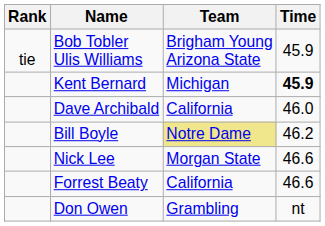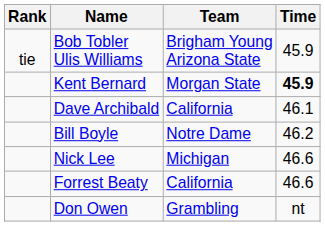Kent Bernard | Team: Michigan -> Morgan State
Dave Archibald | Time: 46.0 -> 46.1
Bill Boyle | Team: khaki background -> no background
Nick Lee | Team: Morgan State -> Michigan
